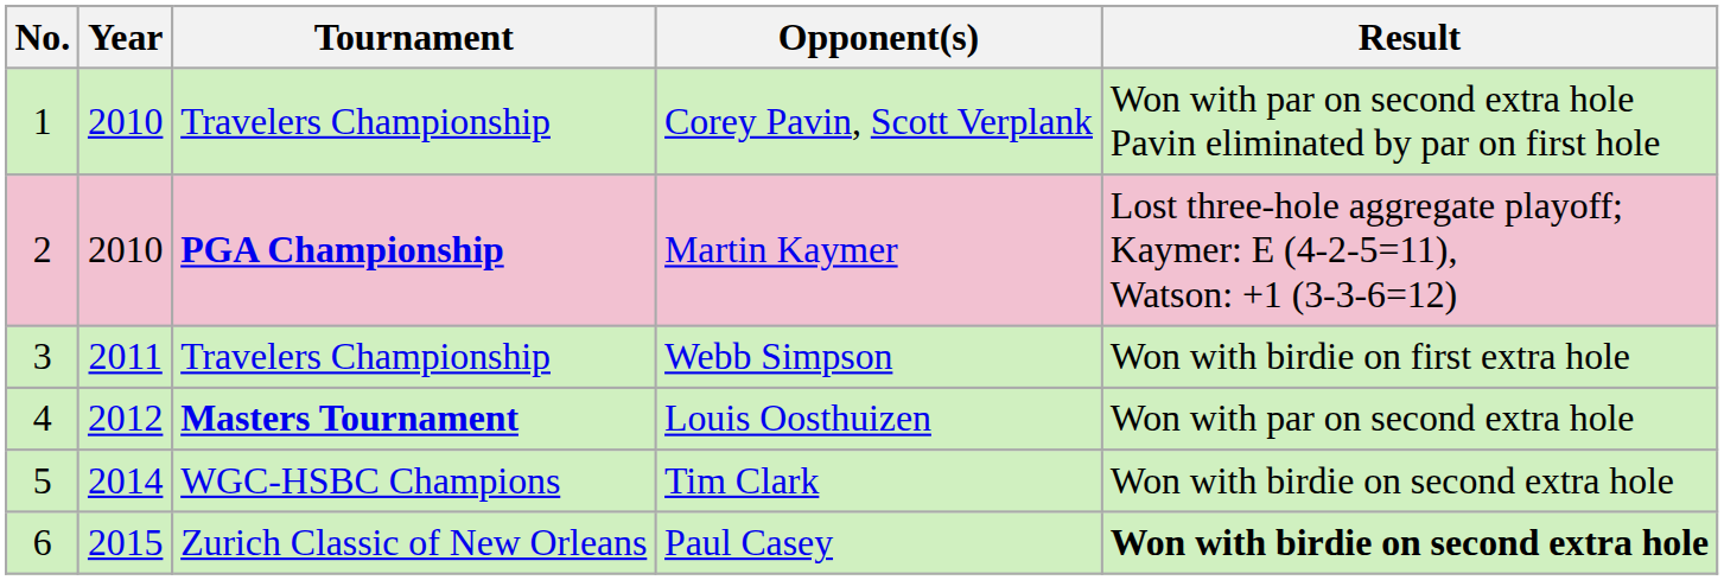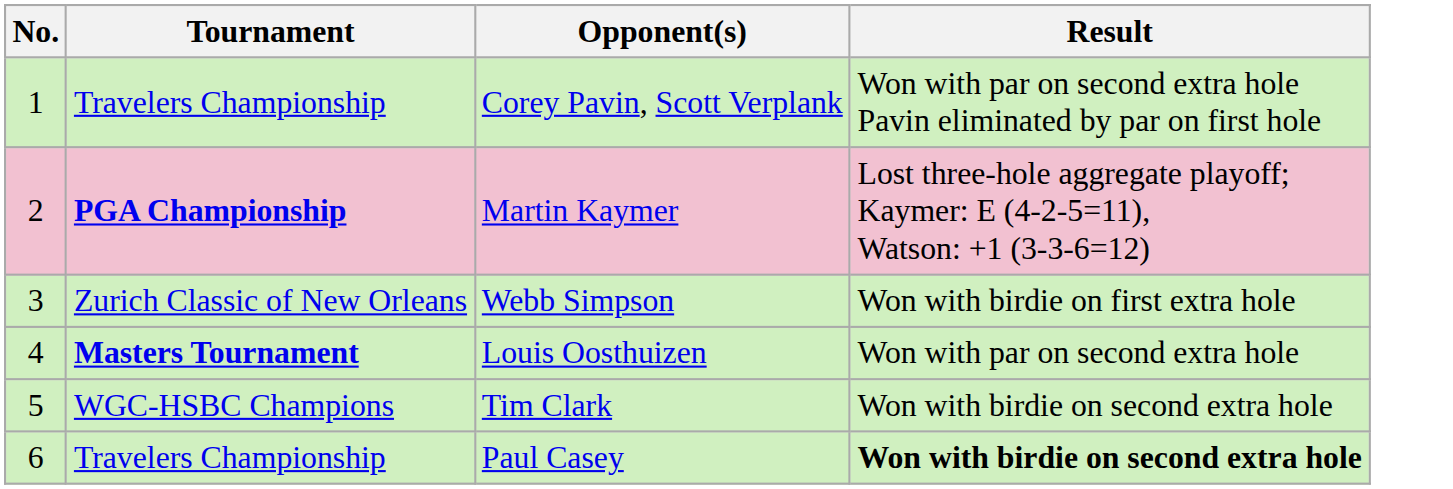- column: Year | 2010 | 2010 | 2011 | 2012 | 2014 | 2015
Webb Simpson | Tournament: Travelers Championship -> Zurich Classic of New Orleans
Paul Casey | Tournament: Zurich Classic of New Orleans -> Travelers Championship
